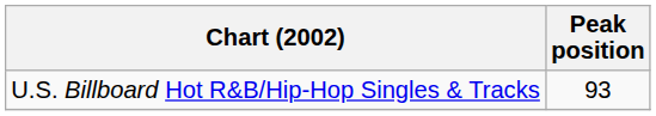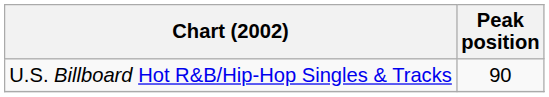U.S. Billboard Hot R&B/Hip-Hop Singles & Tracks | Peak position: 93 -> 90
